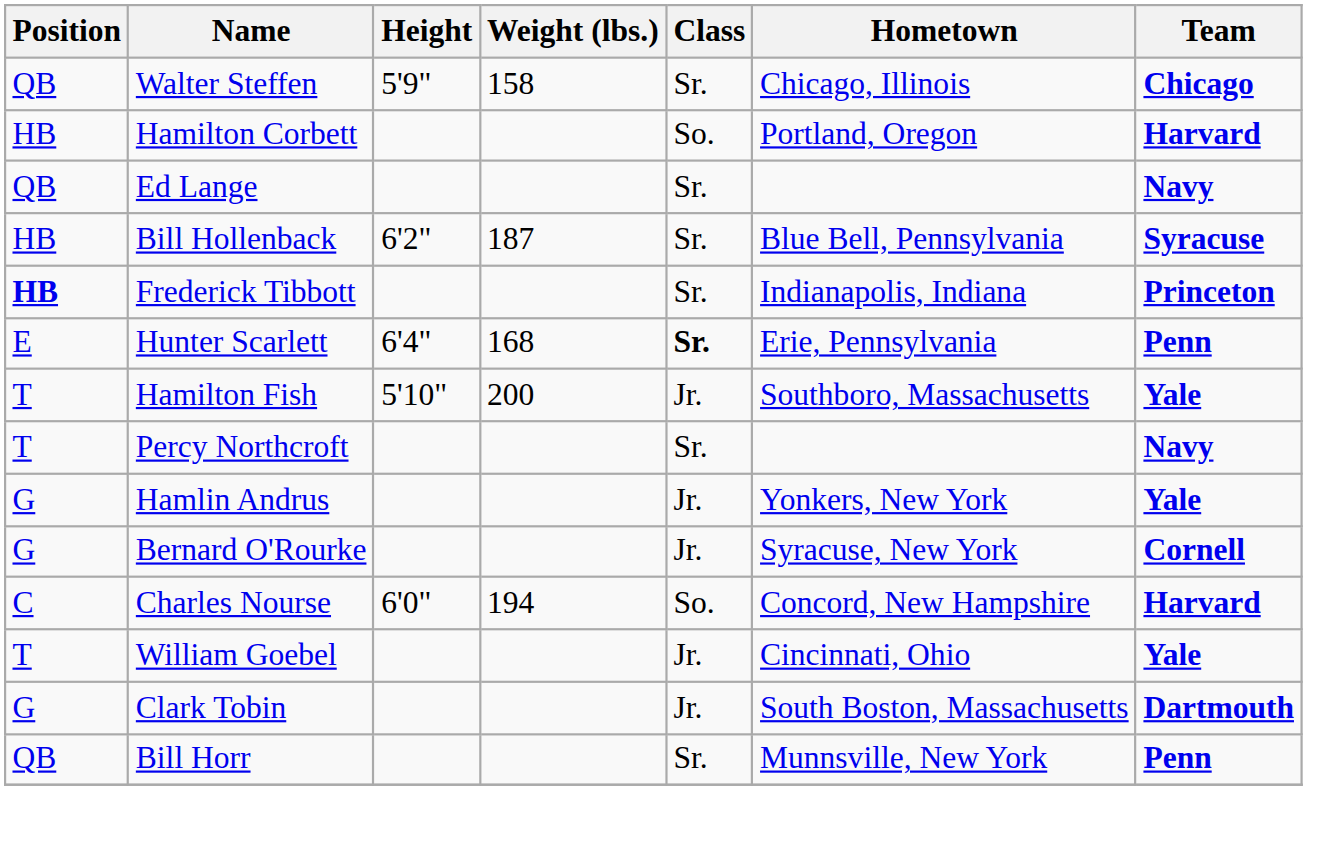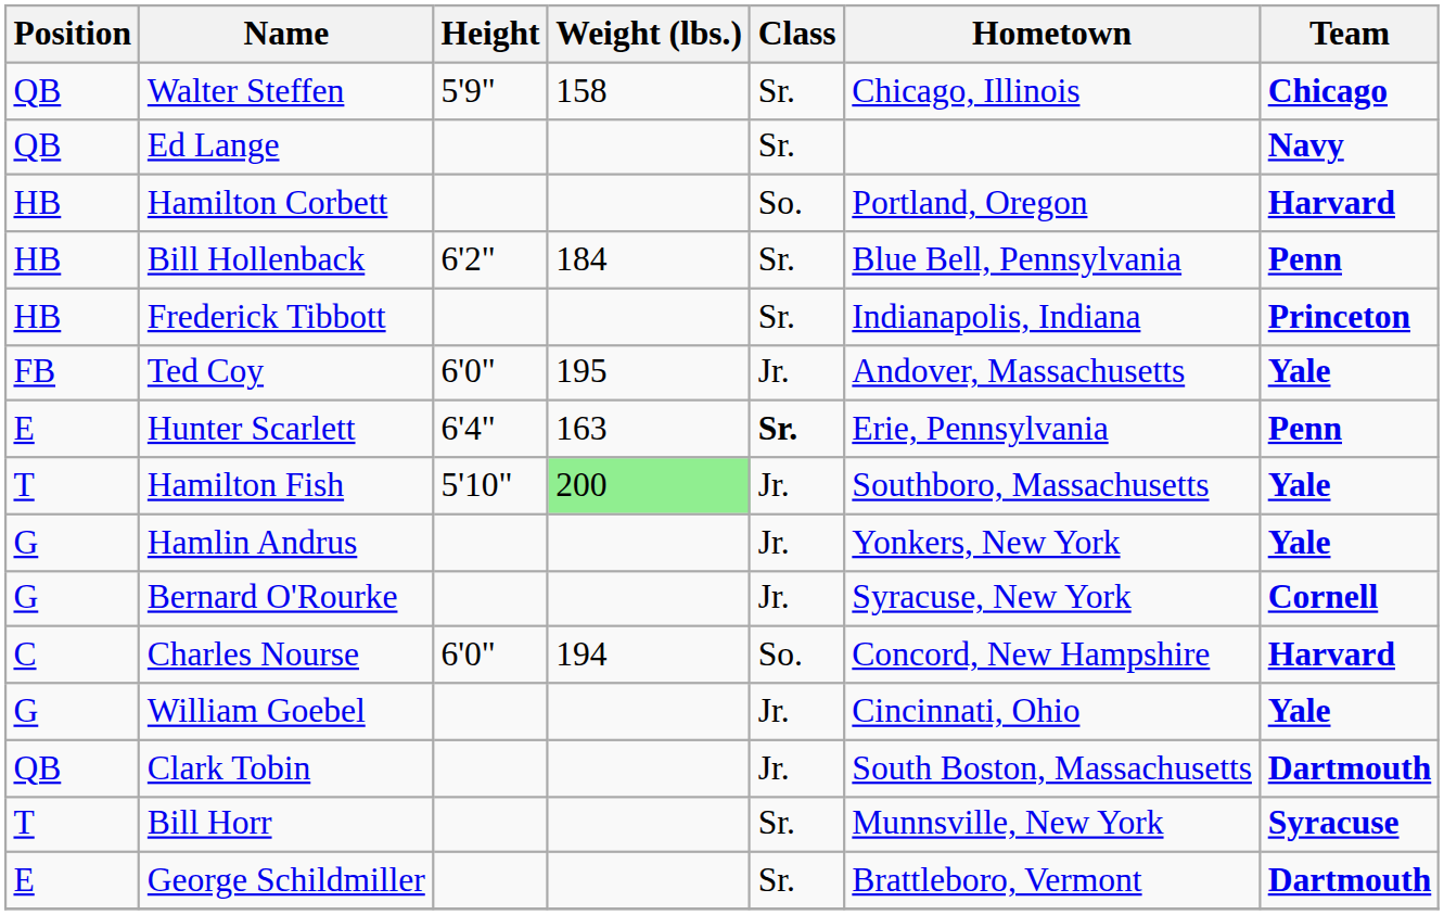rows swapped: Ed Lange <-> Hamilton Corbett
Bill Hollenback | Weight (lbs.): 187 -> 184
Bill Hollenback | Team: Syracuse -> Penn
Frederick Tibbott | Position: bold -> normal
+ row: FB | Ted Coy | 6'0" | 195 | Jr. | Andover, Massachusetts | Yale
Hunter Scarlett | Weight (lbs.): 168 -> 163
Hamilton Fish | Weight (lbs.): no background -> lightgreen background
- row: T | Percy Northcroft | Sr. | Navy
William Goebel | Position: T -> G
Clark Tobin | Position: G -> QB
Bill Horr | Position: QB -> T
Bill Horr | Team: Penn -> Syracuse
+ row: E | George Schildmiller | Sr. | Brattleboro, Vermont | Dartmouth
